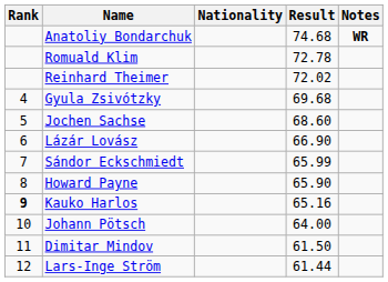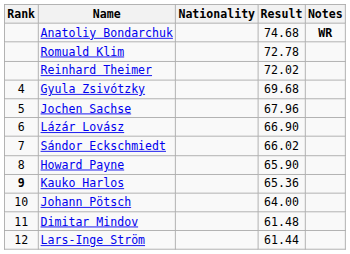Jochen Sachse | Result: 68.60 -> 67.96
Sándor Eckschmiedt | Result: 65.99 -> 66.02
Kauko Harlos | Result: 65.16 -> 65.36
Dimitar Mindov | Result: 61.50 -> 61.48
